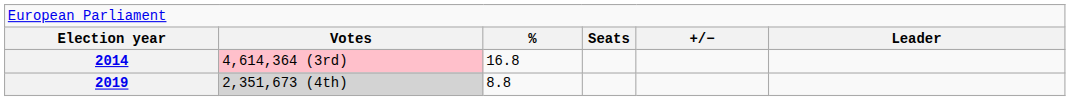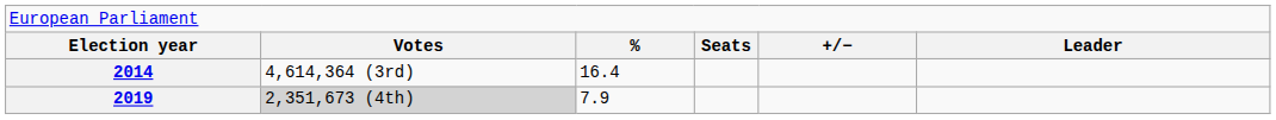2014 | column 2: pink background -> no background
2014 | column 3: 16.8 -> 16.4
2019 | column 3: 8.8 -> 7.9
